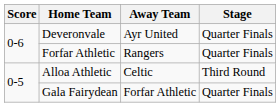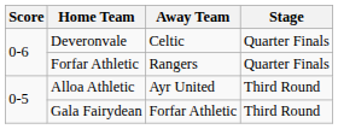Deveronvale | Away Team: Ayr United -> Celtic
Alloa Athletic | Away Team: Celtic -> Ayr United
Gala Fairydean | Stage: Quarter Finals -> Third Round
